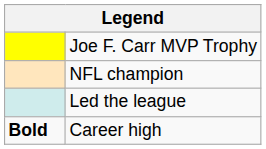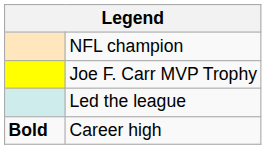rows swapped: Joe F. Carr MVP Trophy <-> NFL champion
